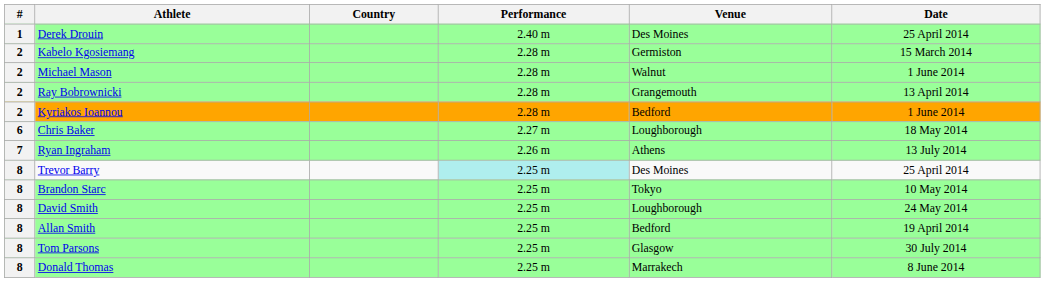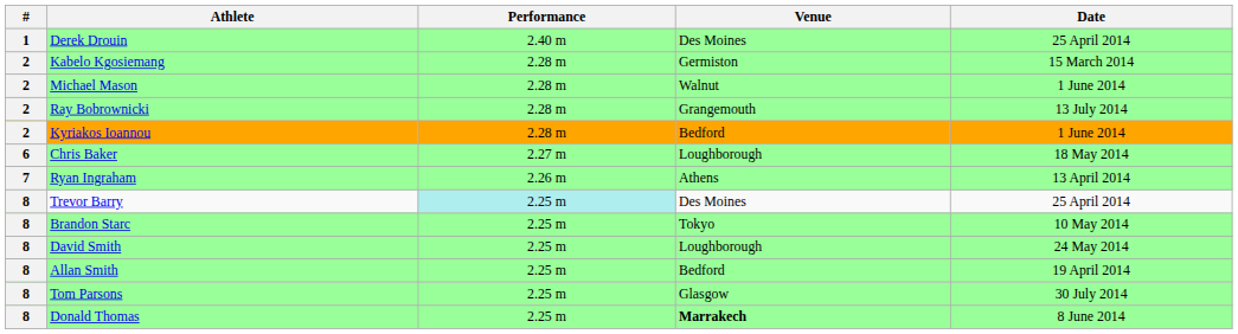- column: Country
Ray Bobrownicki | Date: 13 April 2014 -> 13 July 2014
Ryan Ingraham | Date: 13 July 2014 -> 13 April 2014
Donald Thomas | Venue: normal -> bold
